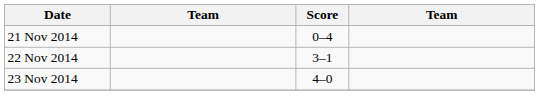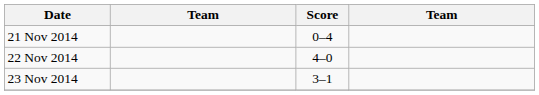22 Nov 2014 | Score: 3–1 -> 4–0
23 Nov 2014 | Score: 4–0 -> 3–1
